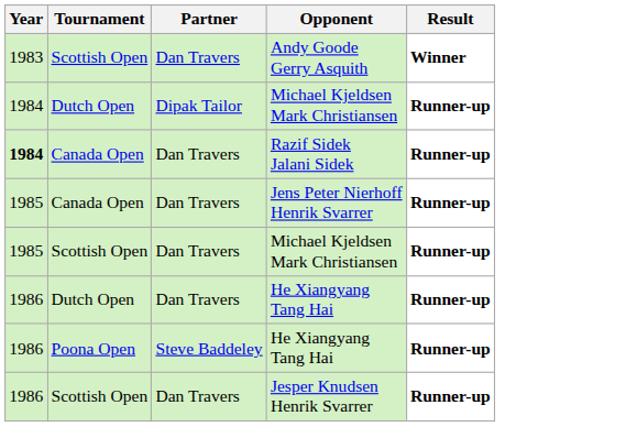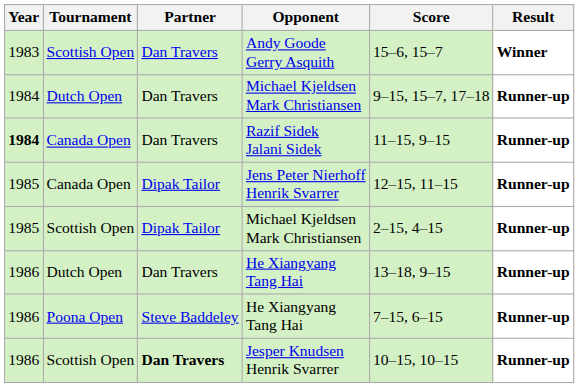+ column: Score | 15–6, 15–7 | 9–15, 15–7, 17–18 | 11–15, 9–15 | 12–15, 11–15 | 2–15, 4–15 | 13–18, 9–15 | 7–15, 6–15 | 10–15, 10–15
Dutch Open / Michael Kjeldsen Mark Christiansen | Partner: Dipak Tailor -> Dan Travers
Jens Peter Nierhoff Henrik Svarrer | Partner: Dan Travers -> Dipak Tailor
Scottish Open / Michael Kjeldsen Mark Christiansen | Partner: Dan Travers -> Dipak Tailor
Jesper Knudsen Henrik Svarrer | Partner: normal -> bold
